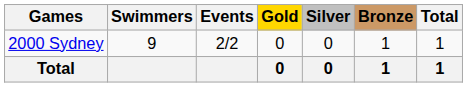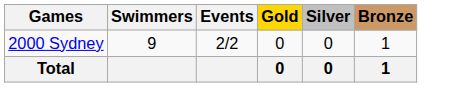- column: Total | 1 | 1
